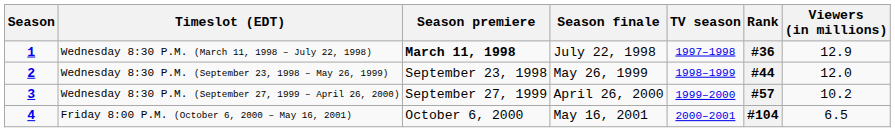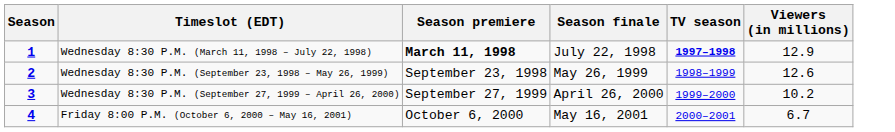- column: Rank | #36 | #44 | #57 | #104
Wednesday 8:30 P.M. (March 11, 1998 – July 22, 1998) | TV season: normal -> bold
Wednesday 8:30 P.M. (September 23, 1998 – May 26, 1999) | Viewers (in millions): 12.0 -> 12.6
Friday 8:00 P.M. (October 6, 2000 – May 16, 2001) | Viewers (in millions): 6.5 -> 6.7
